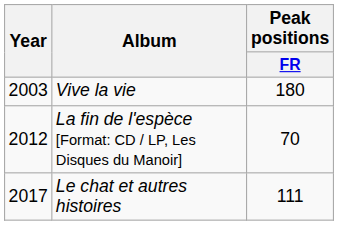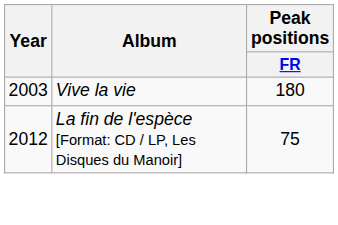La fin de l'espèce [Format: CD / LP, Les Disques du Manoir] | Peak positions / FR: 70 -> 75
- row: 2017 | Le chat et autres histoires | 111
